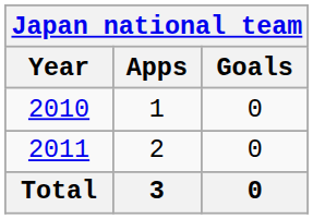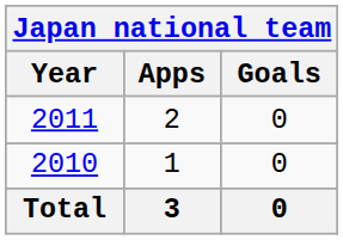rows swapped: 2010 <-> 2011
